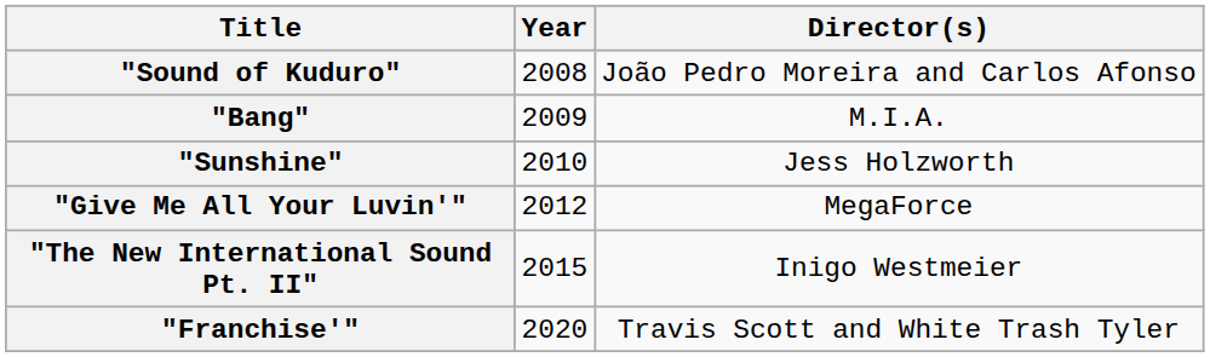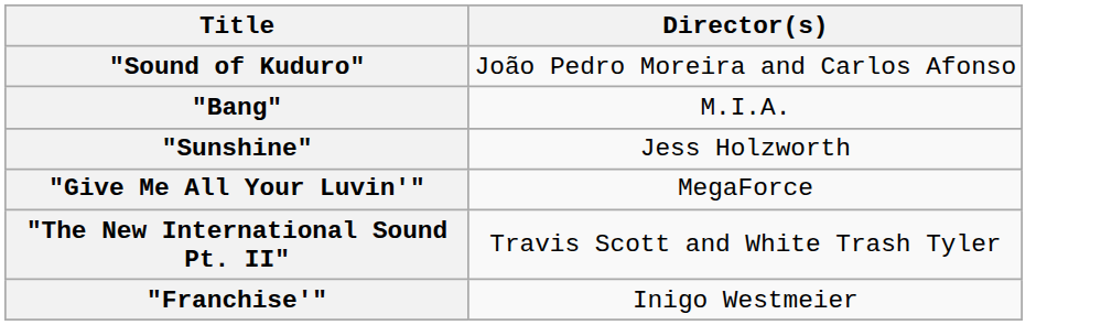- column: Year | 2008 | 2009 | 2010 | 2012 | 2015 | 2020
"The New International Sound Pt. II" | Director(s): Inigo Westmeier -> Travis Scott and White Trash Tyler
"Franchise'" | Director(s): Travis Scott and White Trash Tyler -> Inigo Westmeier
